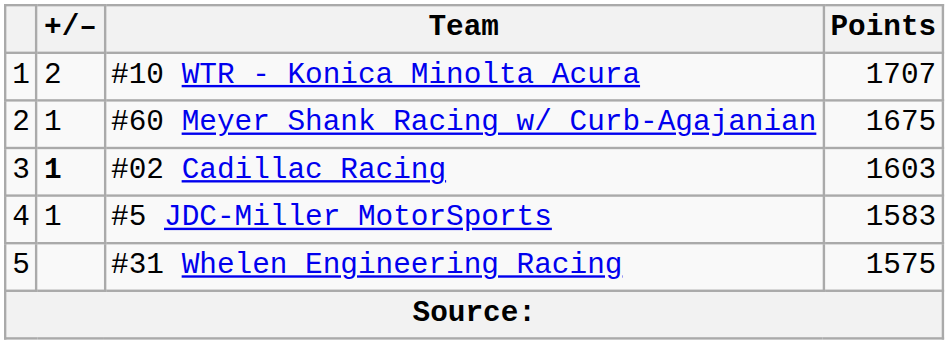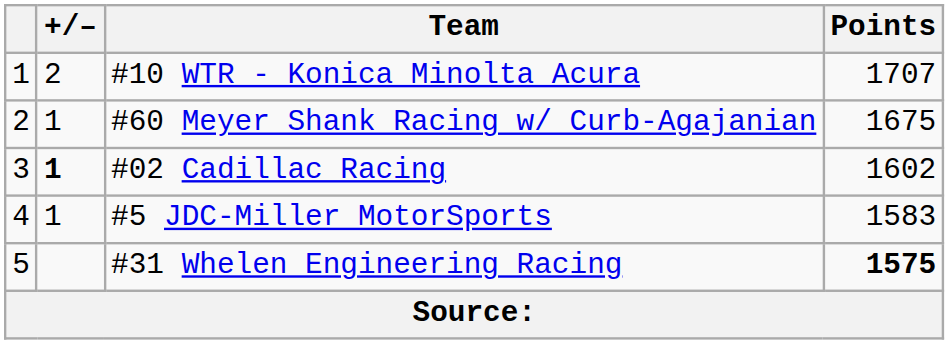#02 Cadillac Racing | Points: 1603 -> 1602
#31 Whelen Engineering Racing | Points: normal -> bold
